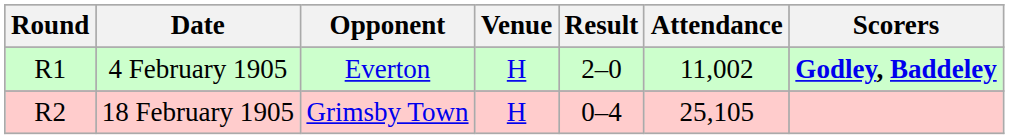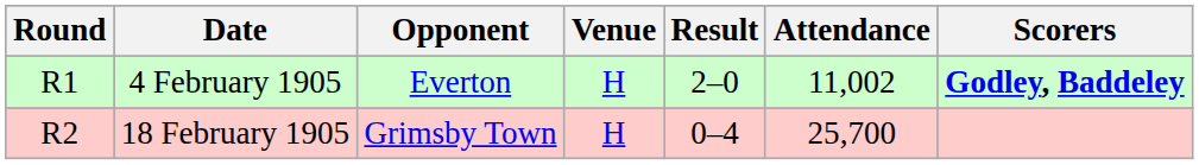18 February 1905 | Attendance: 25,105 -> 25,700
